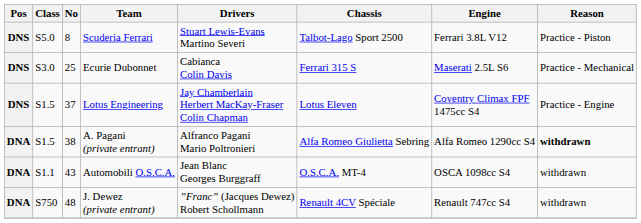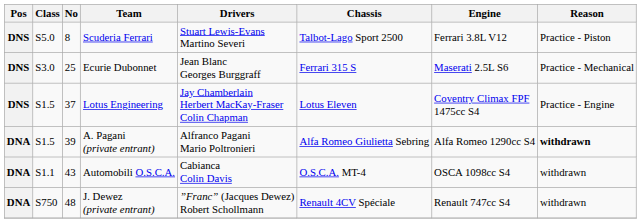Ecurie Dubonnet | Drivers: Cabianca Colin Davis -> Jean Blanc Georges Burggraff
A. Pagani (private entrant) | No: 38 -> 39
Automobili O.S.C.A. | Drivers: Jean Blanc Georges Burggraff -> Cabianca Colin Davis
